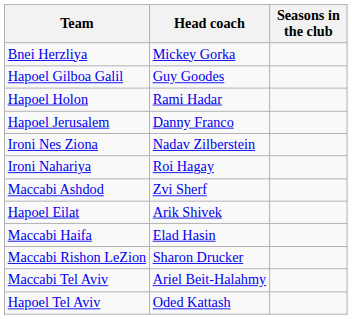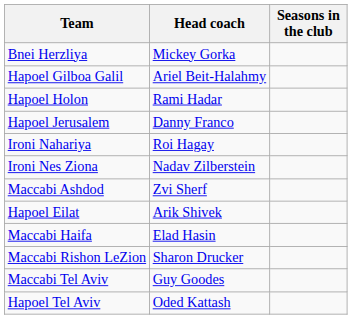Hapoel Gilboa Galil | Head coach: Guy Goodes -> Ariel Beit-Halahmy
rows swapped: Ironi Nahariya <-> Ironi Nes Ziona
Maccabi Tel Aviv | Head coach: Ariel Beit-Halahmy -> Guy Goodes
